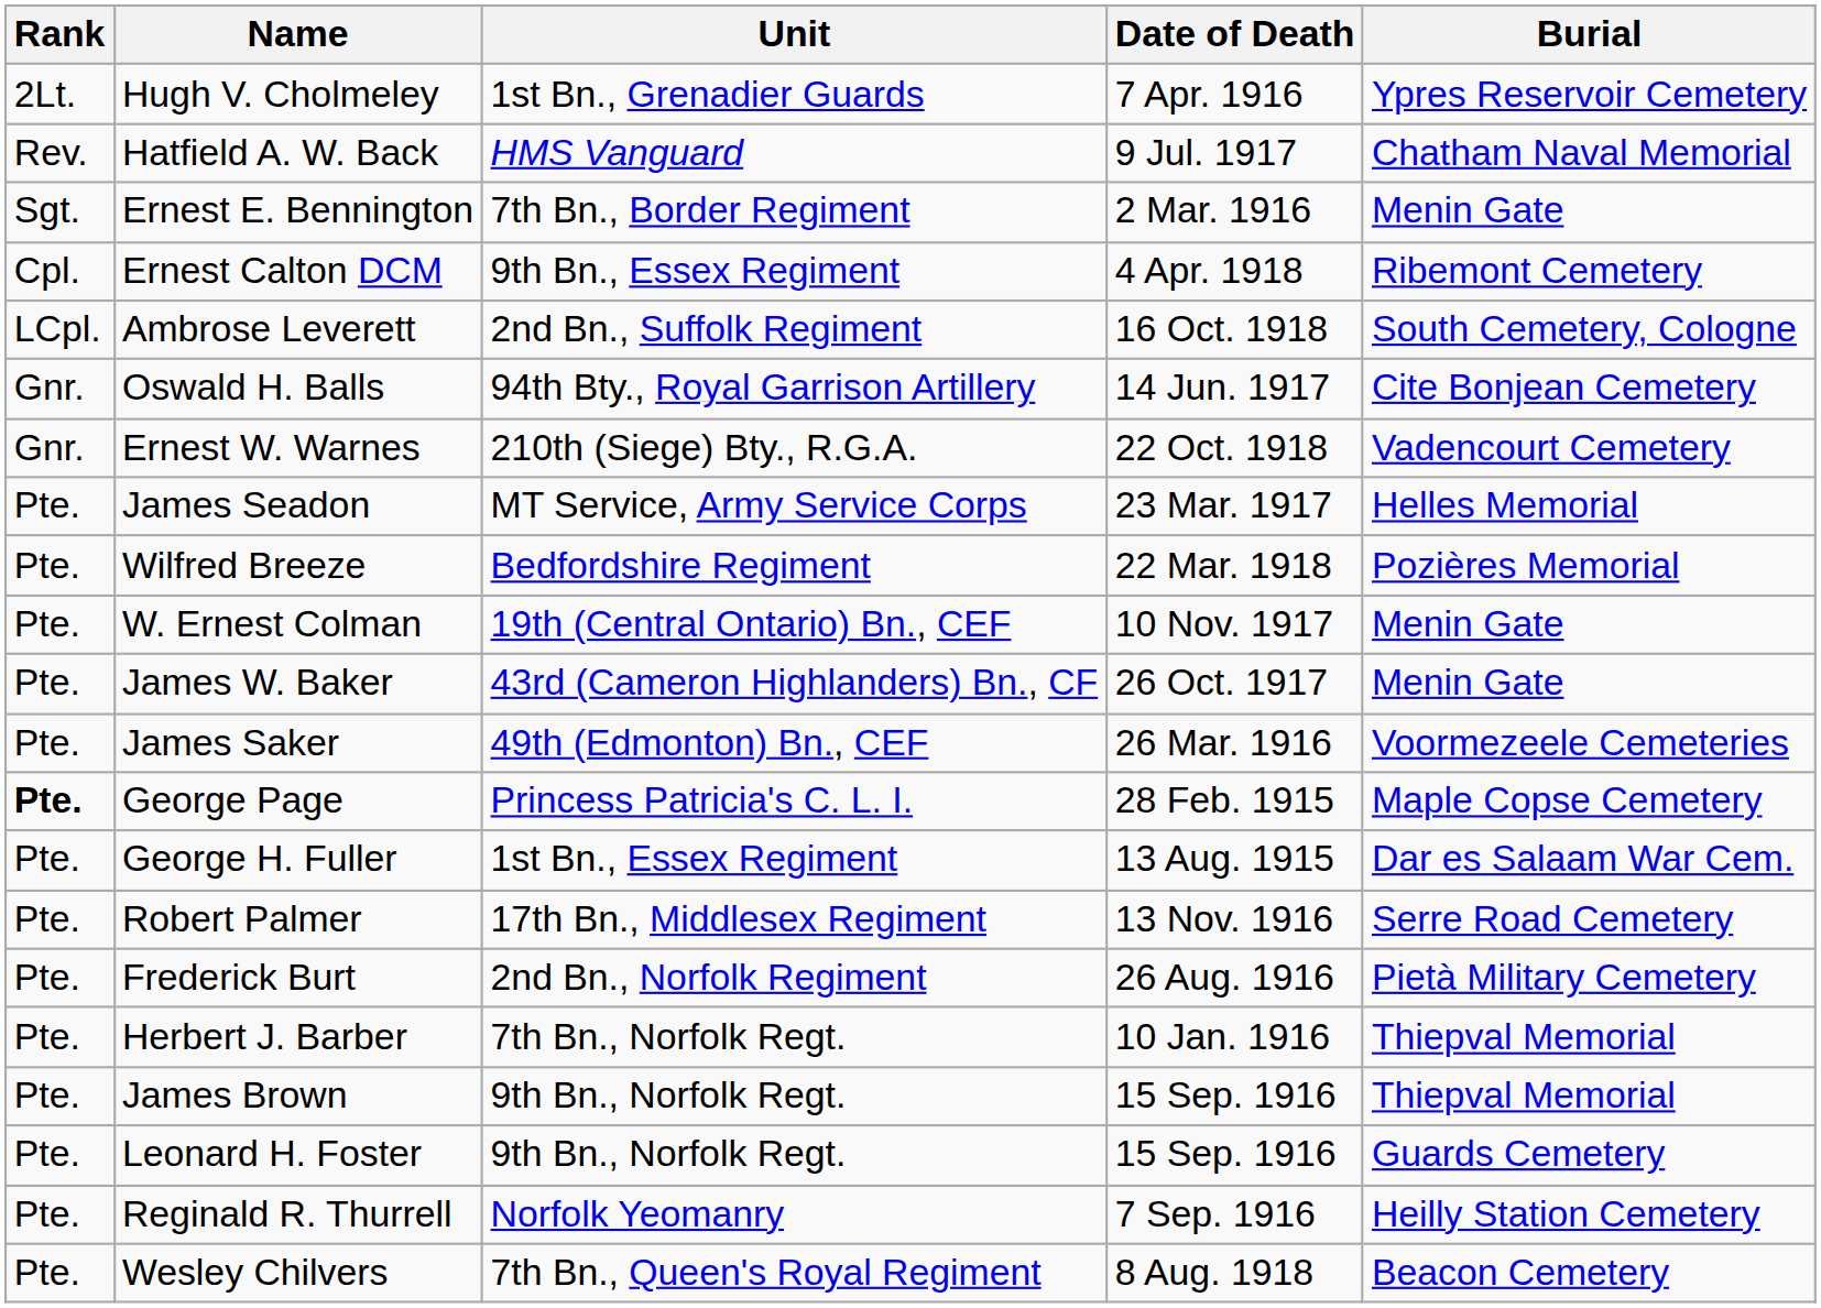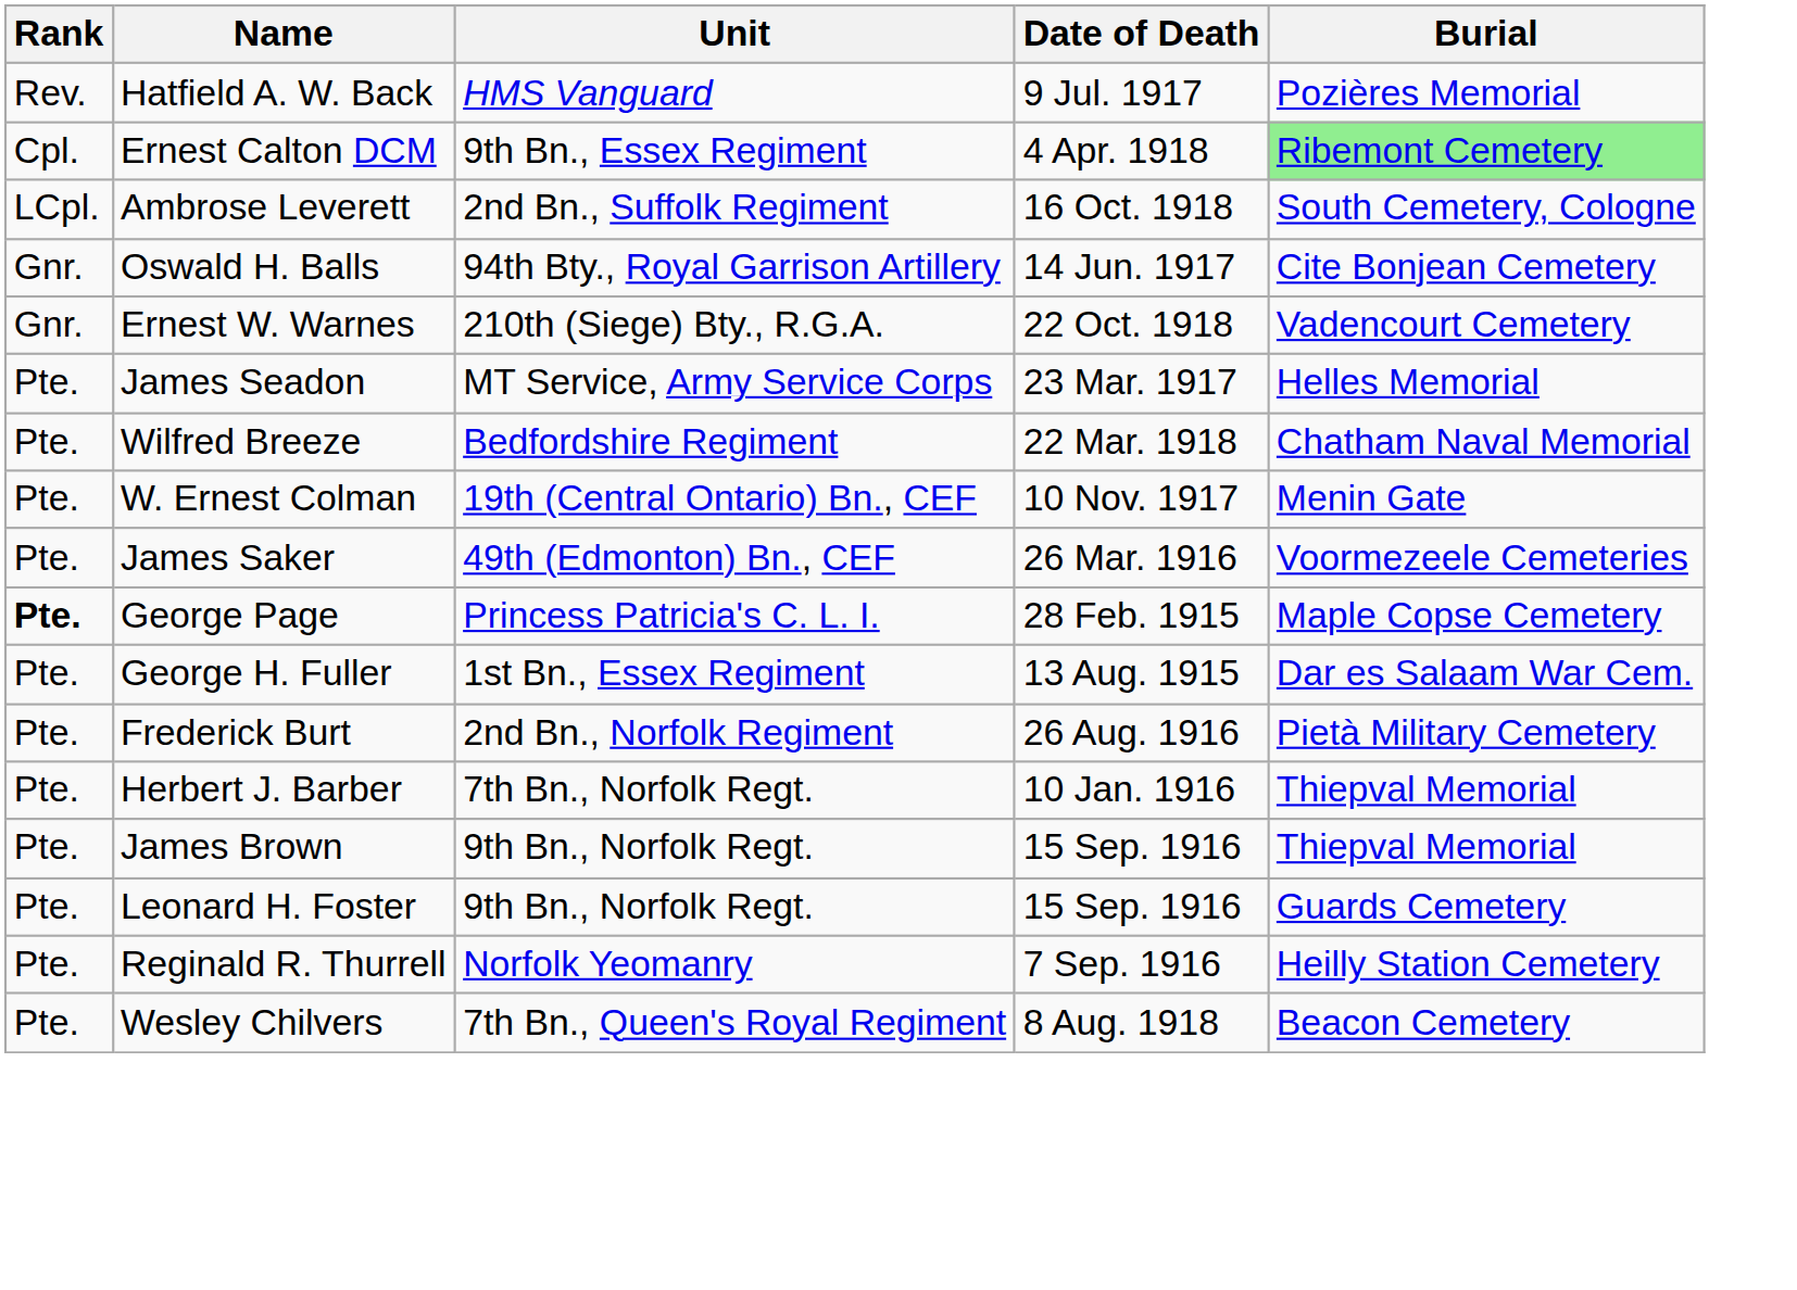- row: 2Lt. | Hugh V. Cholmeley | 1st Bn., Grenadier Guards | 7 Apr. 1916 | Ypres Reservoir Cemetery
Hatfield A. W. Back | Burial: Chatham Naval Memorial -> Pozières Memorial
- row: Sgt. | Ernest E. Bennington | 7th Bn., Border Regiment | 2 Mar. 1916 | Menin Gate
Ernest Calton DCM | Burial: no background -> lightgreen background
Wilfred Breeze | Burial: Pozières Memorial -> Chatham Naval Memorial
- row: Pte. | James W. Baker | 43rd (Cameron Highlanders) Bn., CF | 26 Oct. 1917 | Menin Gate
- row: Pte. | Robert Palmer | 17th Bn., Middlesex Regiment | 13 Nov. 1916 | Serre Road Cemetery
